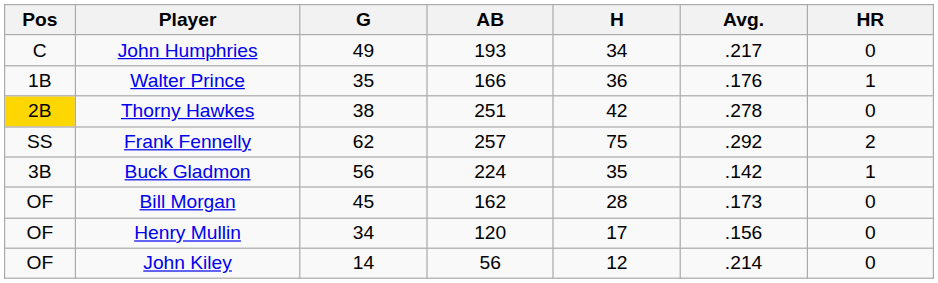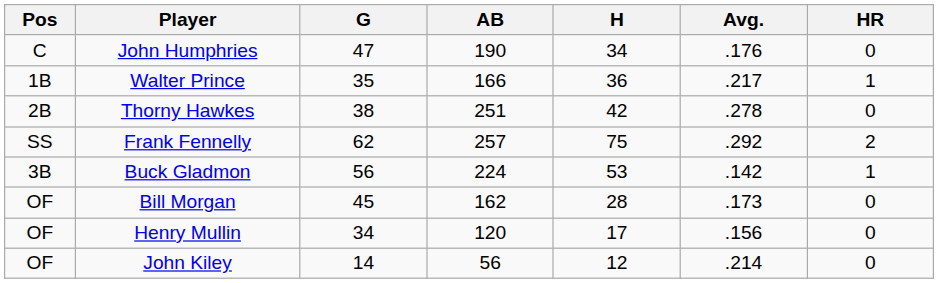John Humphries | G: 49 -> 47
John Humphries | AB: 193 -> 190
John Humphries | Avg.: .217 -> .176
Walter Prince | Avg.: .176 -> .217
Thorny Hawkes | Pos: gold background -> no background
Buck Gladmon | H: 35 -> 53
